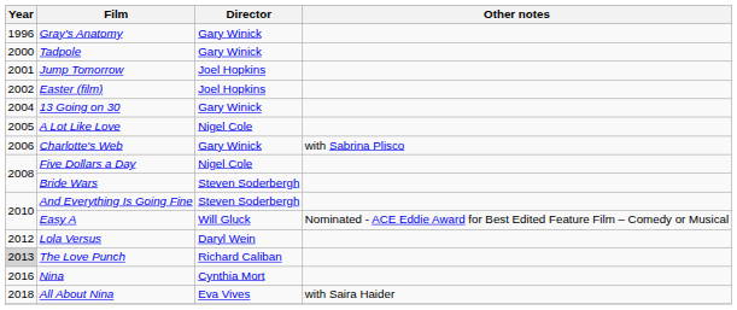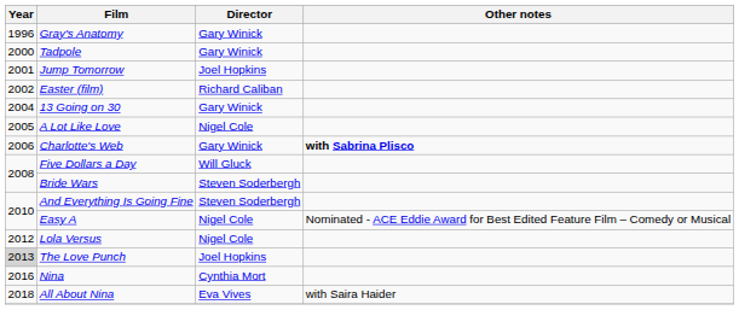Easter (film) | Director: Joel Hopkins -> Richard Caliban
Charlotte's Web | Other notes: normal -> bold
Five Dollars a Day | Director: Nigel Cole -> Will Gluck
Easy A | Director: Will Gluck -> Nigel Cole
Lola Versus | Director: Daryl Wein -> Nigel Cole
The Love Punch | Director: Richard Caliban -> Joel Hopkins
